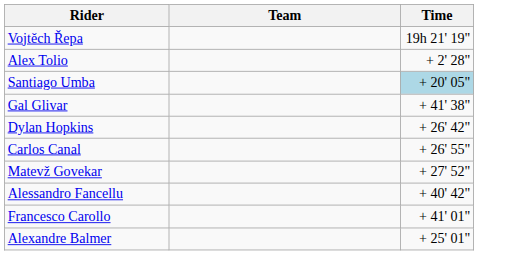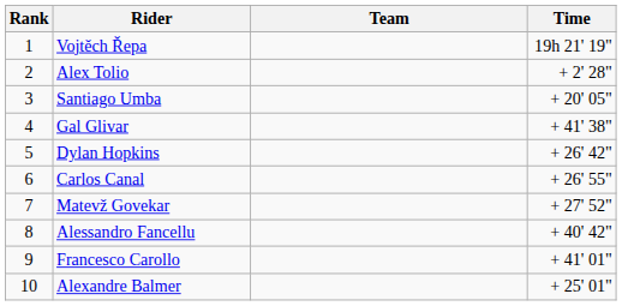+ column: Rank | 1 | 2 | 3 | 4 | 5 | 6 | 7 | 8 | 9 | 10
Santiago Umba | Time: lightblue background -> no background
